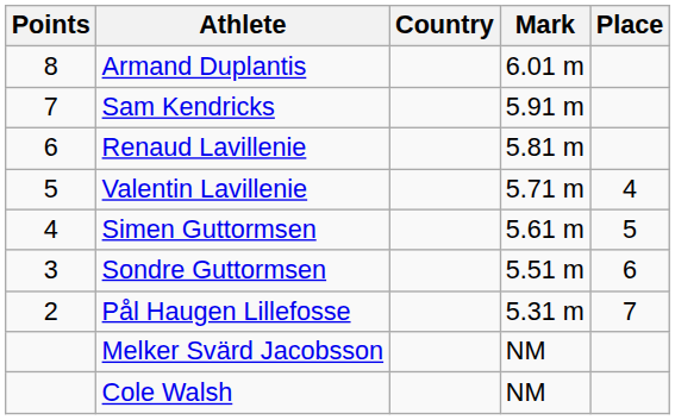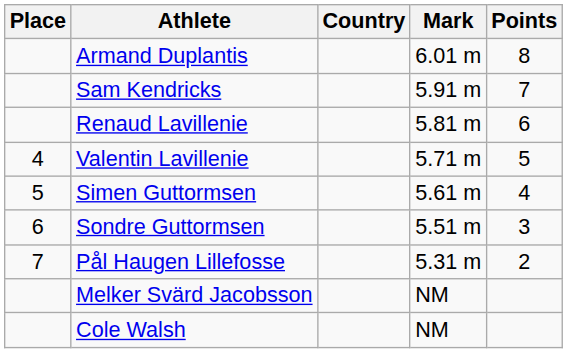columns swapped: Place <-> Points
